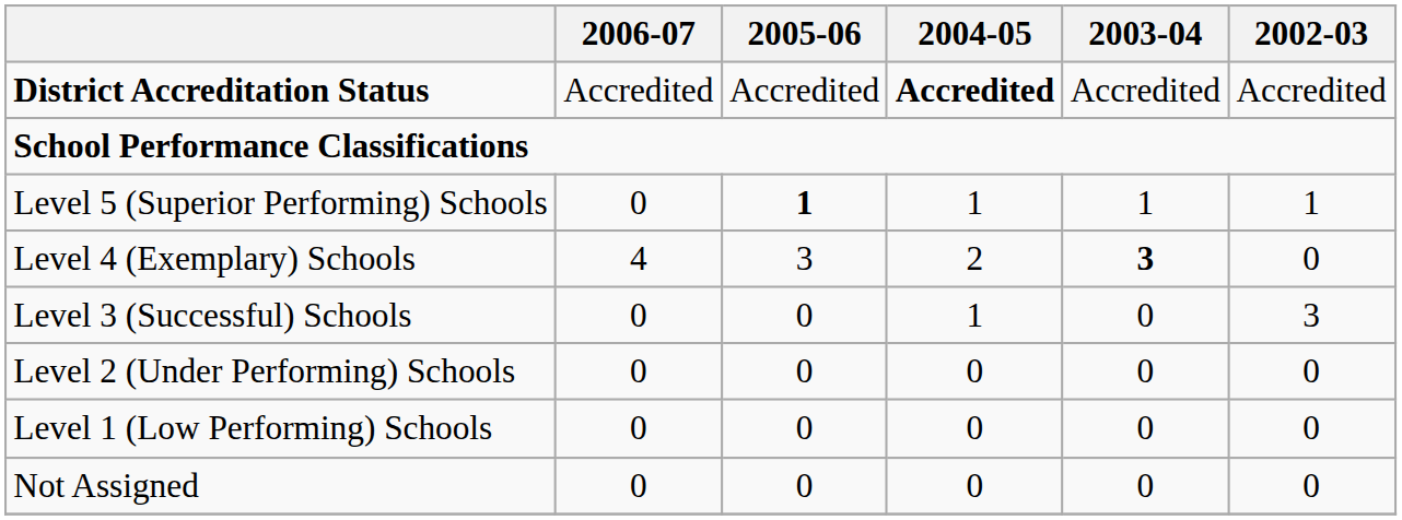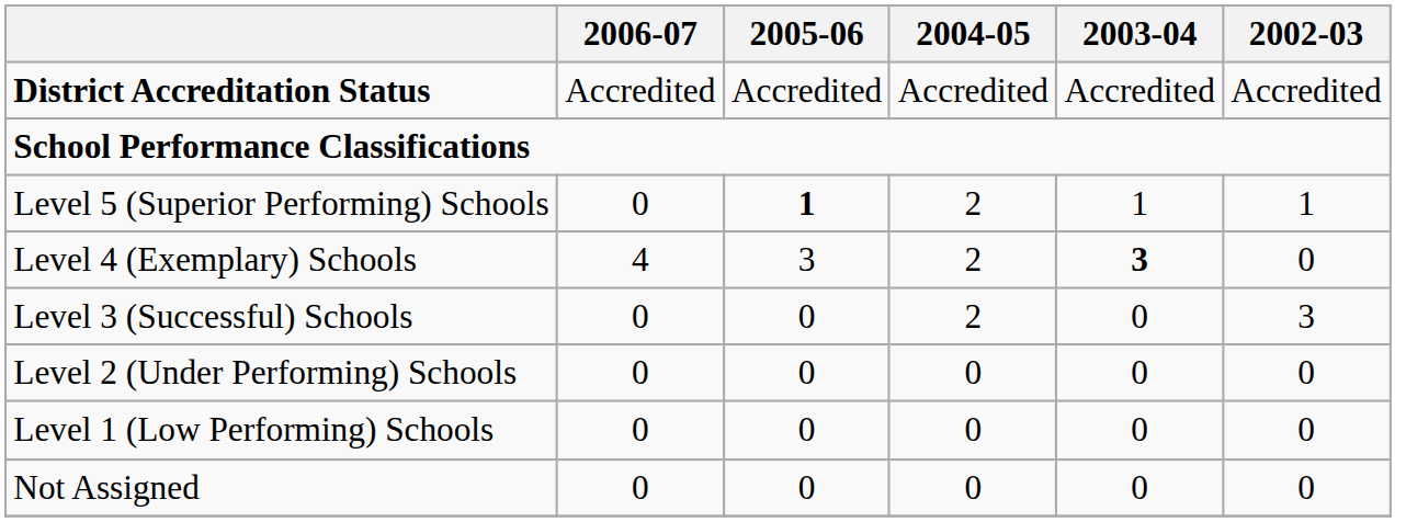District Accreditation Status | 2004-05: bold -> normal
Level 5 (Superior Performing) Schools | 2004-05: 1 -> 2
Level 3 (Successful) Schools | 2004-05: 1 -> 2
